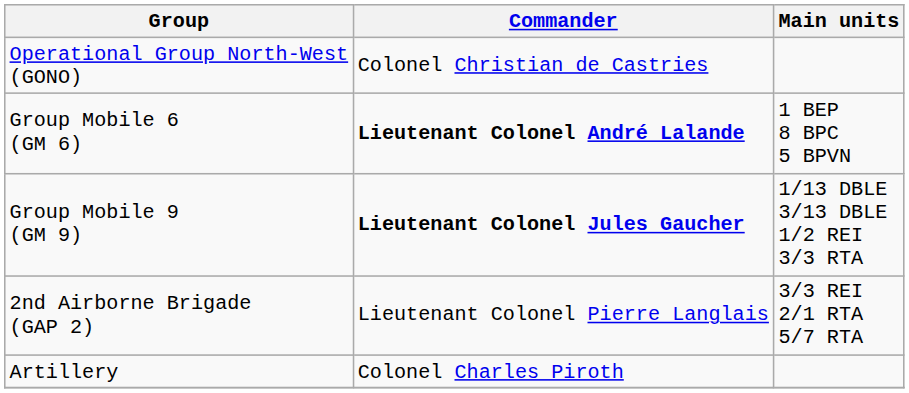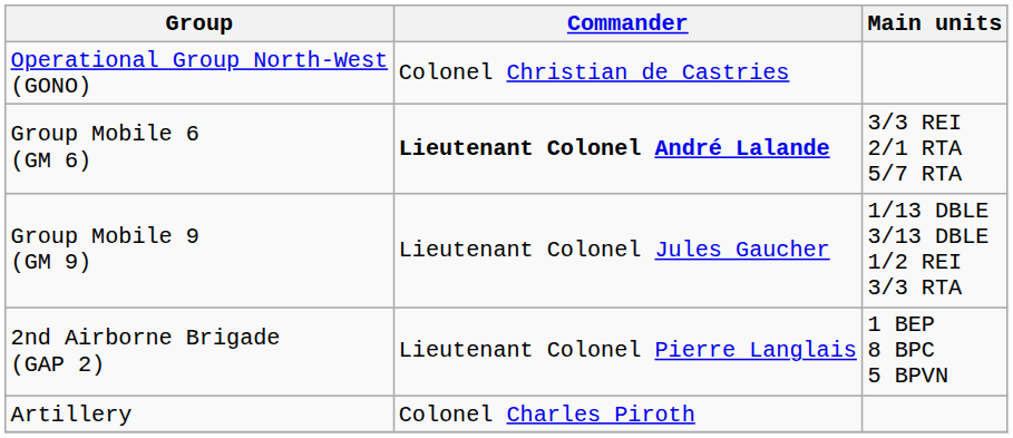Group Mobile 6 (GM 6) | Main units: 1 BEP 8 BPC 5 BPVN -> 3/3 REI 2/1 RTA 5/7 RTA
Group Mobile 9 (GM 9) | Commander: bold -> normal
2nd Airborne Brigade (GAP 2) | Main units: 3/3 REI 2/1 RTA 5/7 RTA -> 1 BEP 8 BPC 5 BPVN
